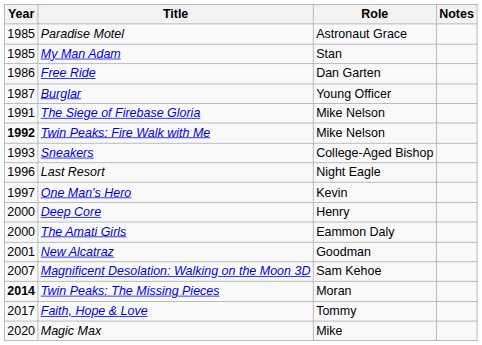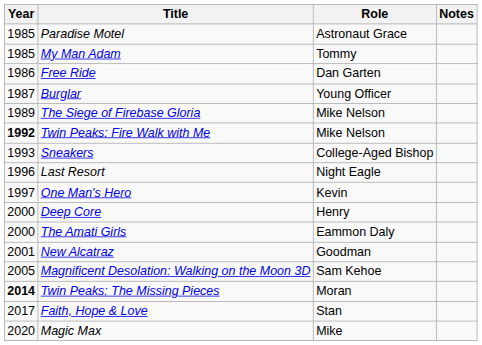My Man Adam | Role: Stan -> Tommy
The Siege of Firebase Gloria | Year: 1991 -> 1989
Magnificent Desolation: Walking on the Moon 3D | Year: 2007 -> 2005
Faith, Hope & Love | Role: Tommy -> Stan
